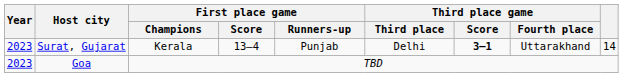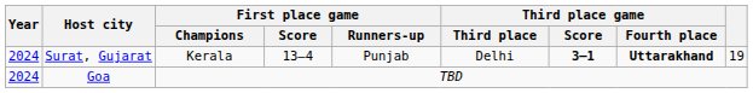Surat, Gujarat | Year: 2023 -> 2024
Surat, Gujarat | Third place game / Fourth place: normal -> bold
Surat, Gujarat | column 9: 14 -> 19
Goa | Year: 2023 -> 2024
